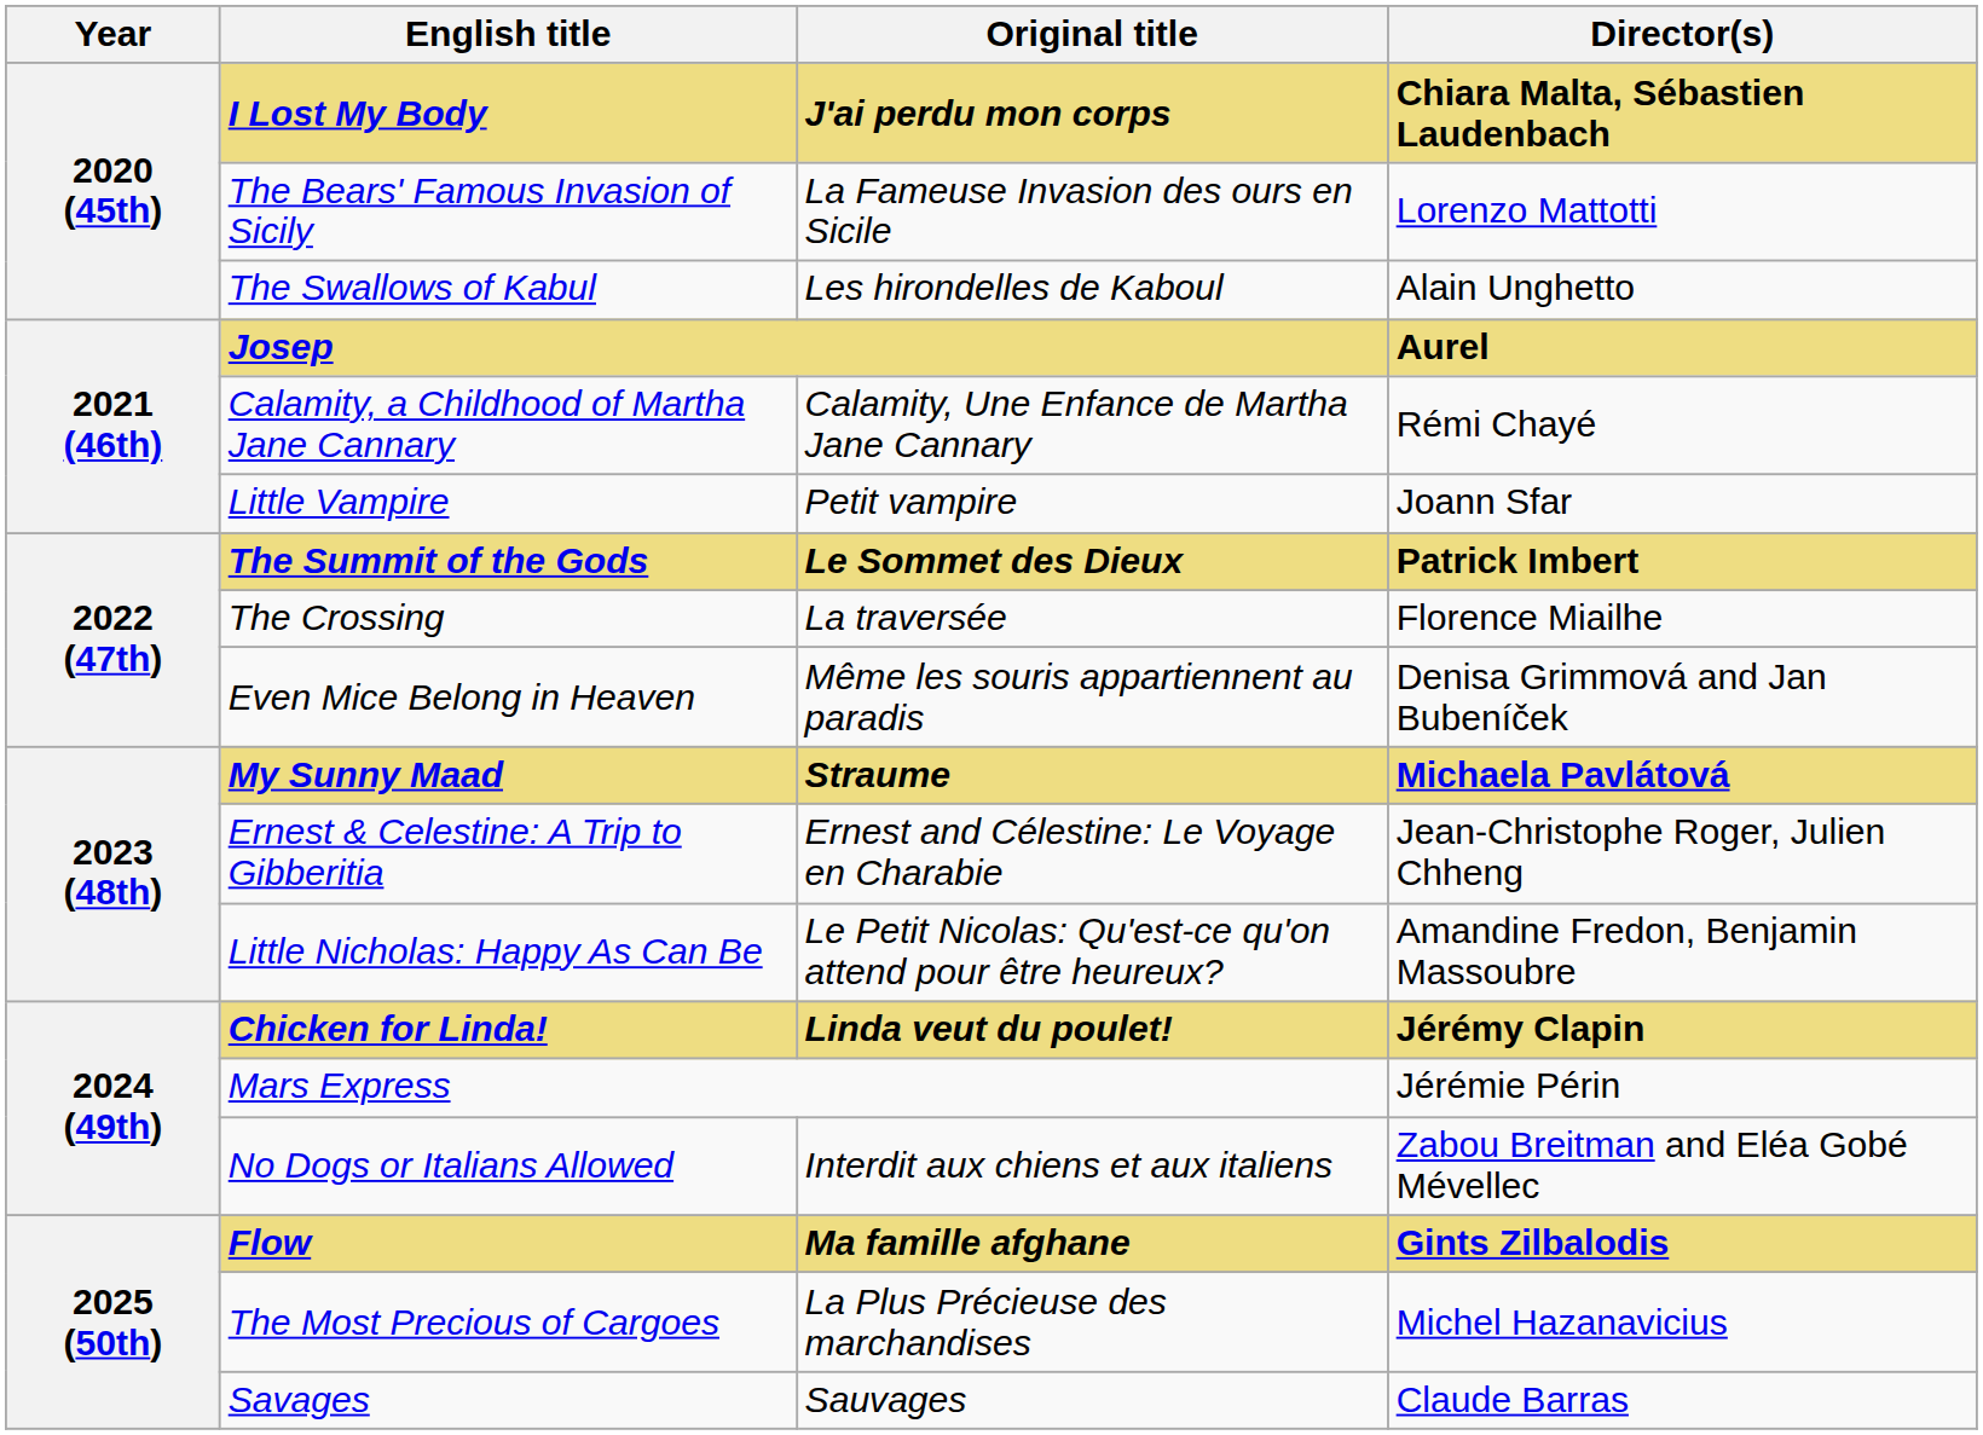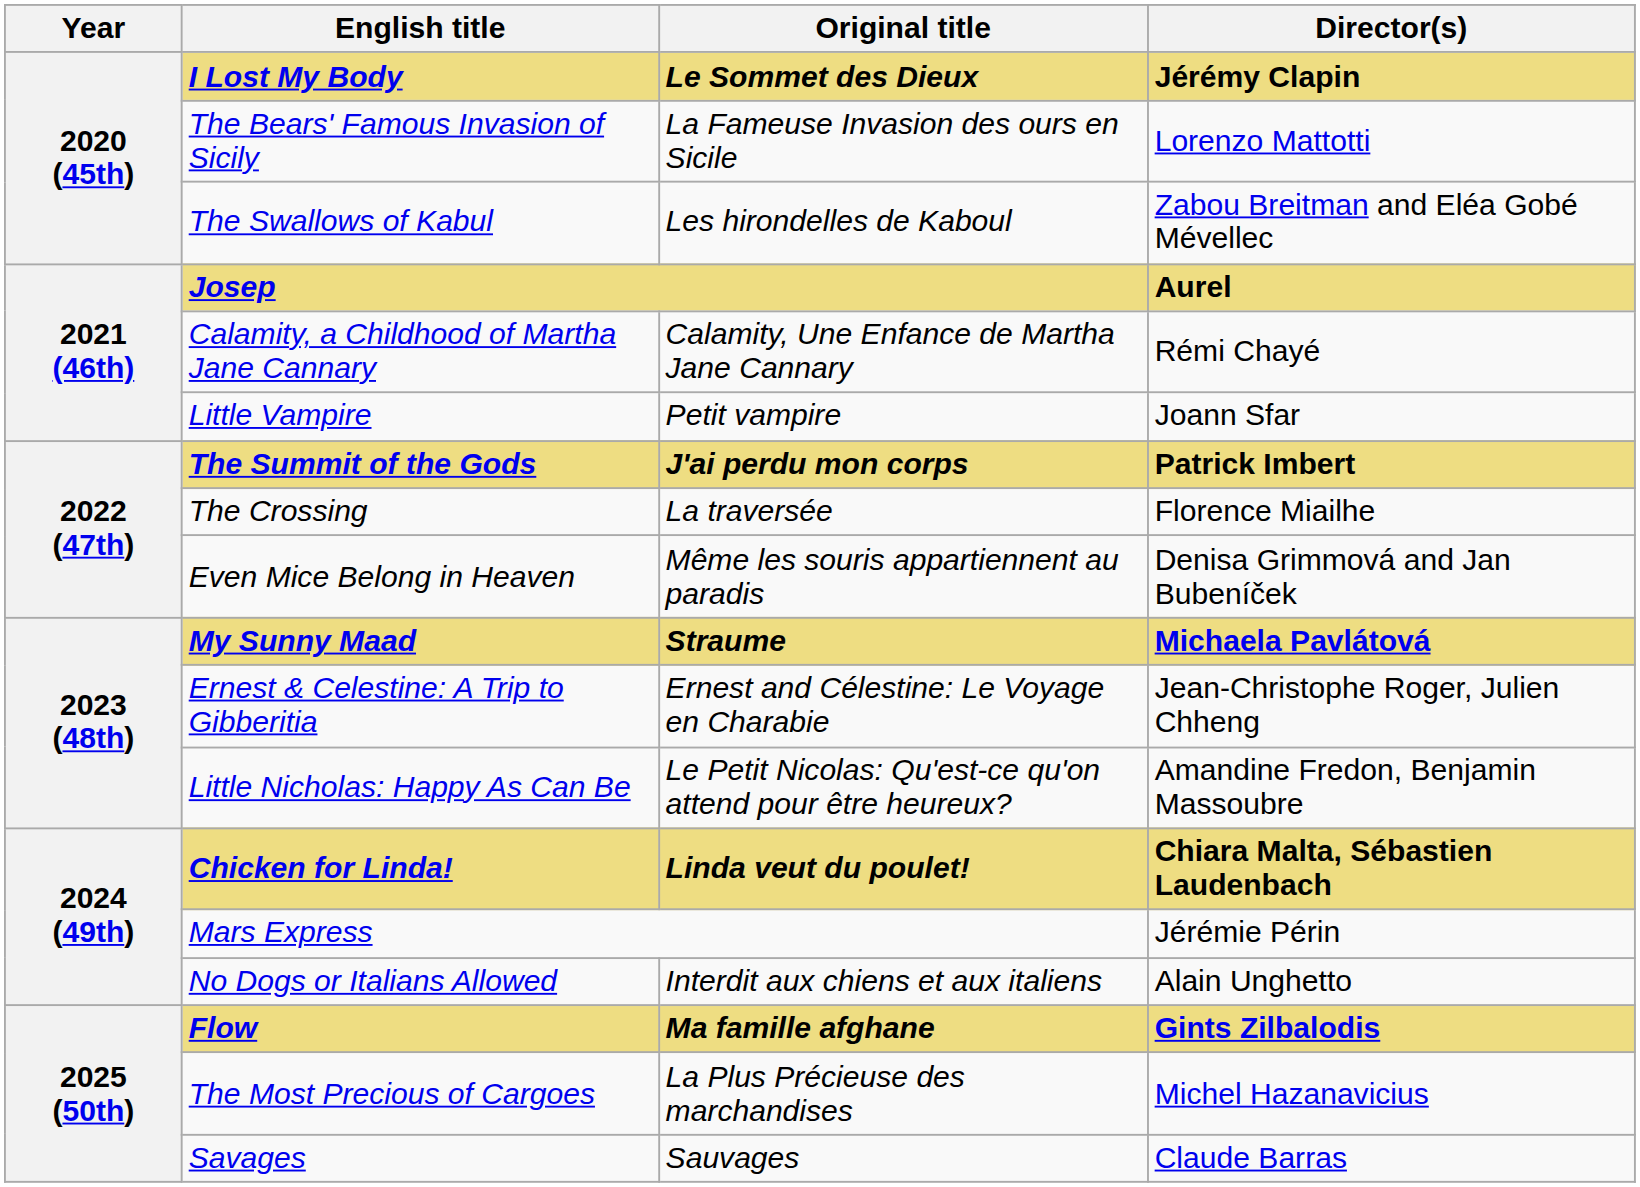I Lost My Body | Original title: J'ai perdu mon corps -> Le Sommet des Dieux
I Lost My Body | Director(s): Chiara Malta, Sébastien Laudenbach -> Jérémy Clapin
The Swallows of Kabul | Director(s): Alain Unghetto -> Zabou Breitman and Eléa Gobé Mévellec
The Summit of the Gods | Original title: Le Sommet des Dieux -> J'ai perdu mon corps
Chicken for Linda! | Director(s): Jérémy Clapin -> Chiara Malta, Sébastien Laudenbach
No Dogs or Italians Allowed | Director(s): Zabou Breitman and Eléa Gobé Mévellec -> Alain Unghetto
